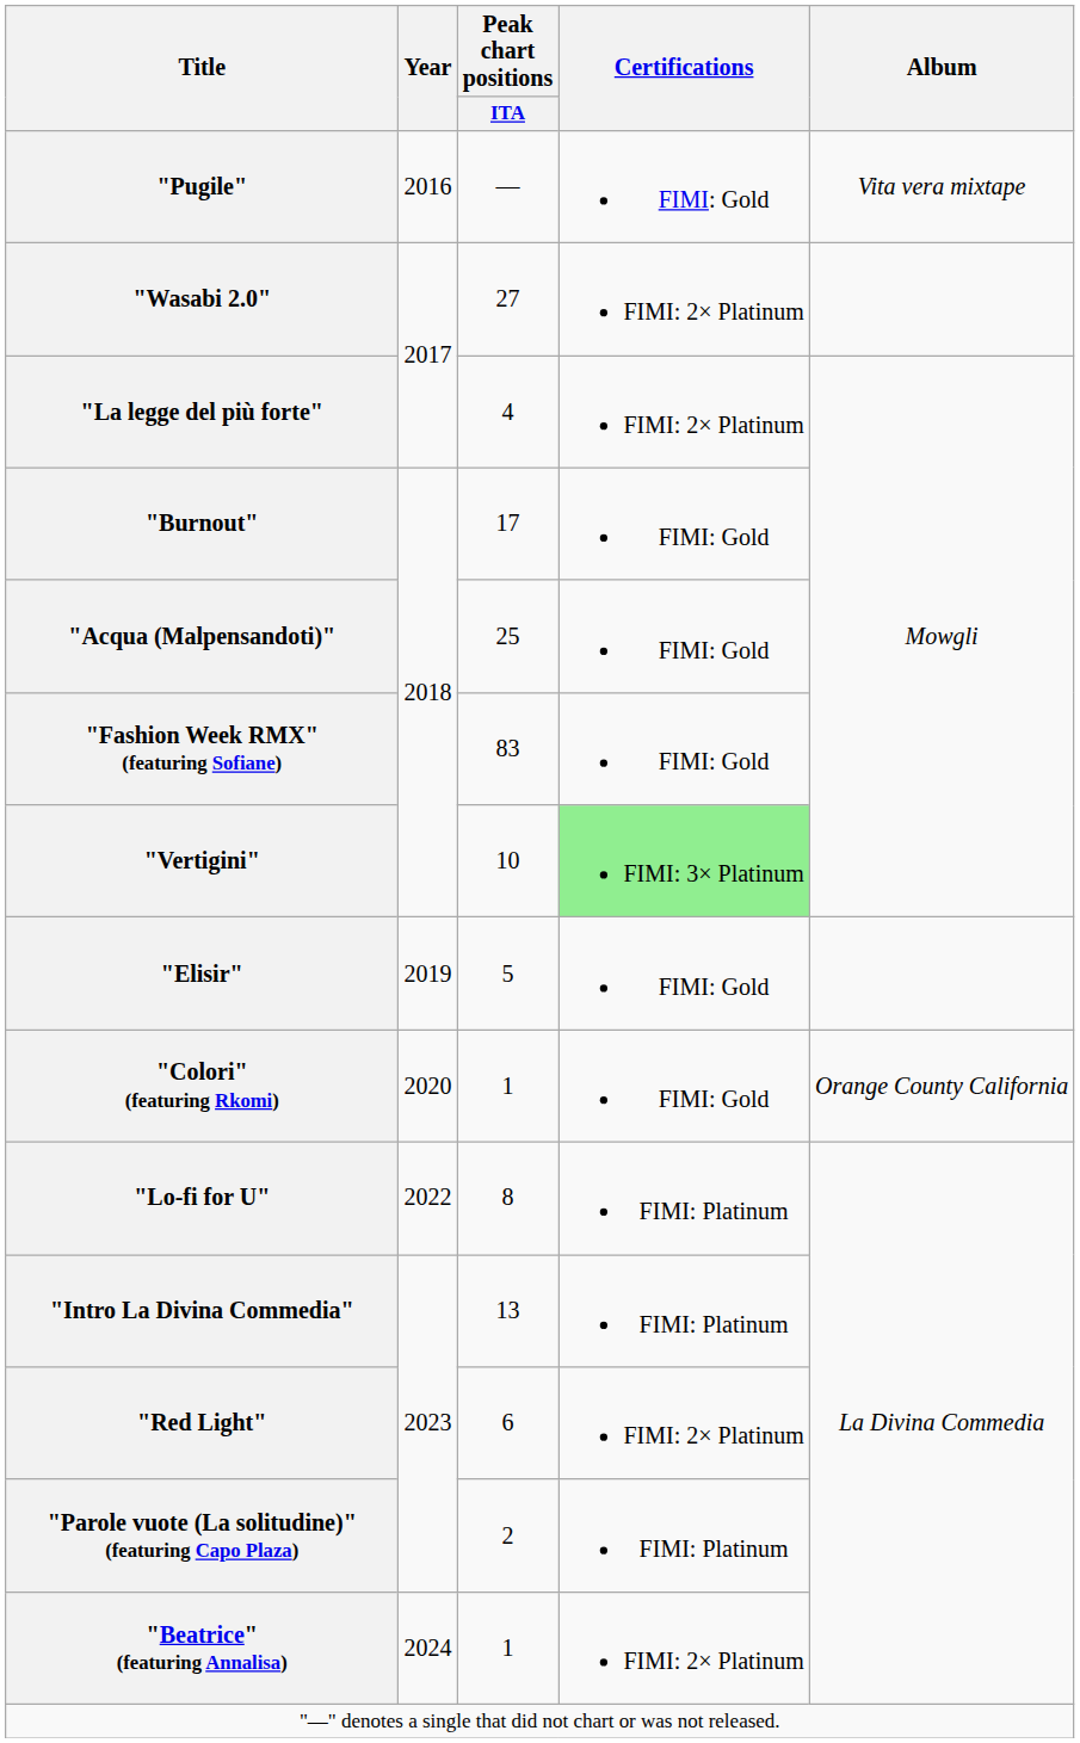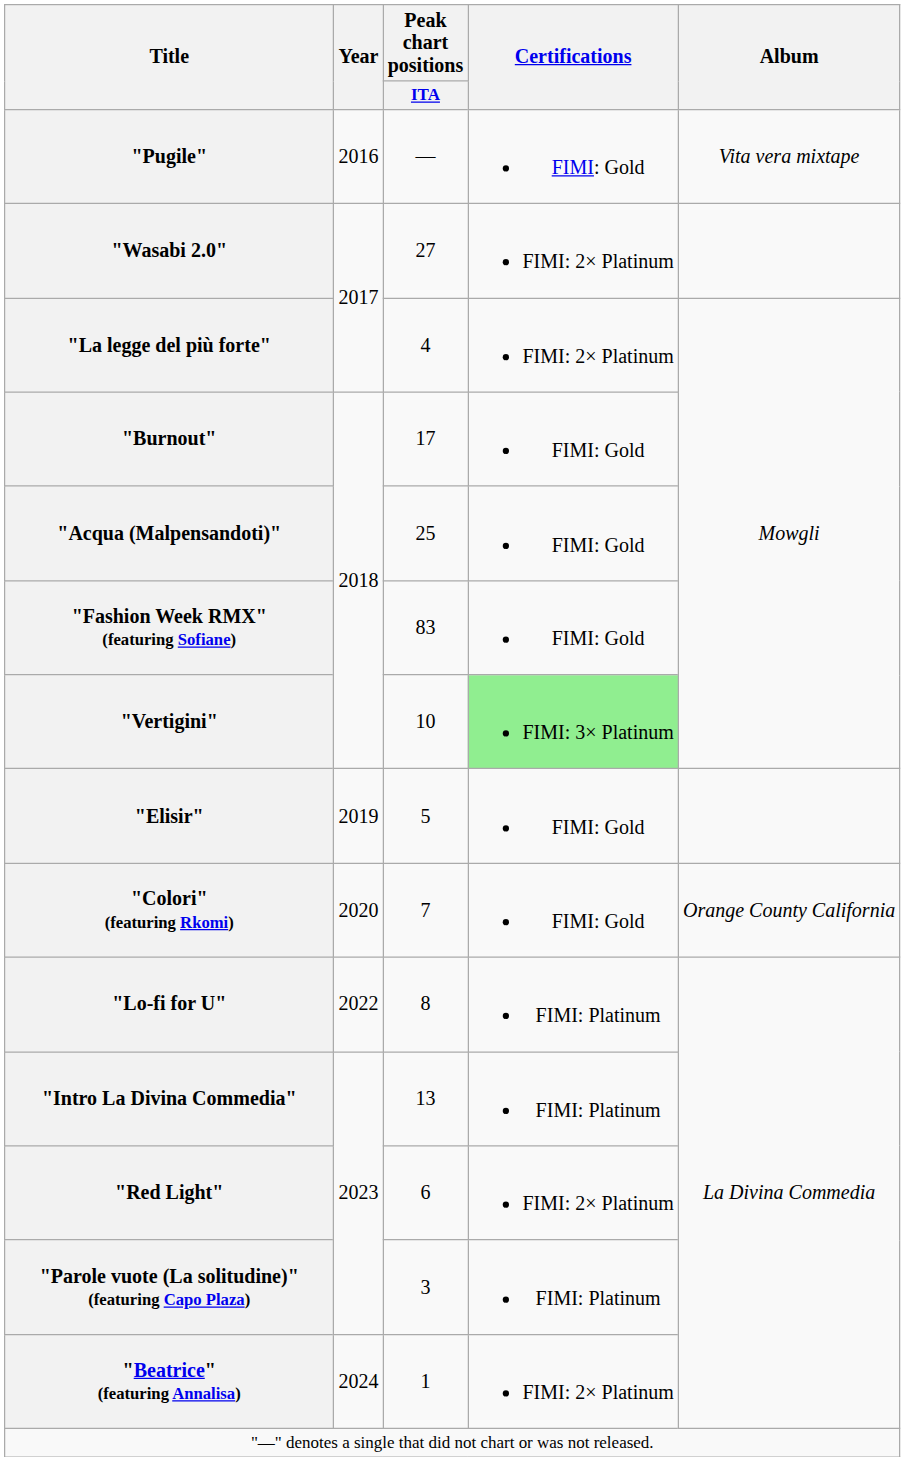"Colori" (featuring Rkomi) | Peak chart positions / ITA: 1 -> 7
"Parole vuote (La solitudine)" (featuring Capo Plaza) | Peak chart positions / ITA: 2 -> 3
